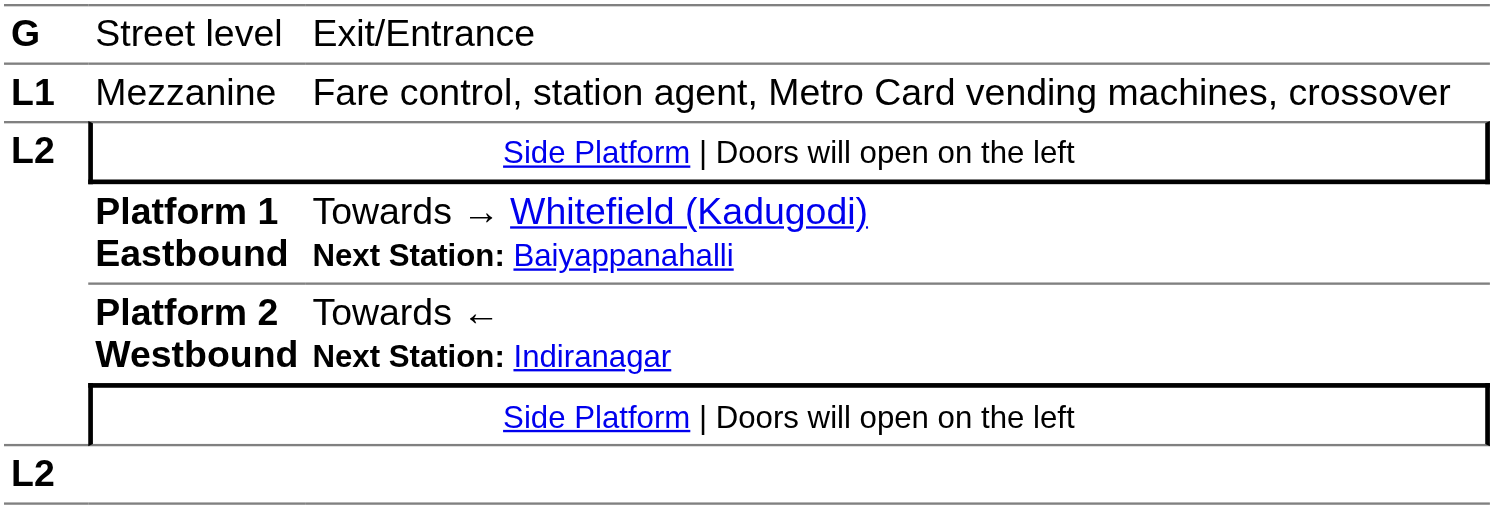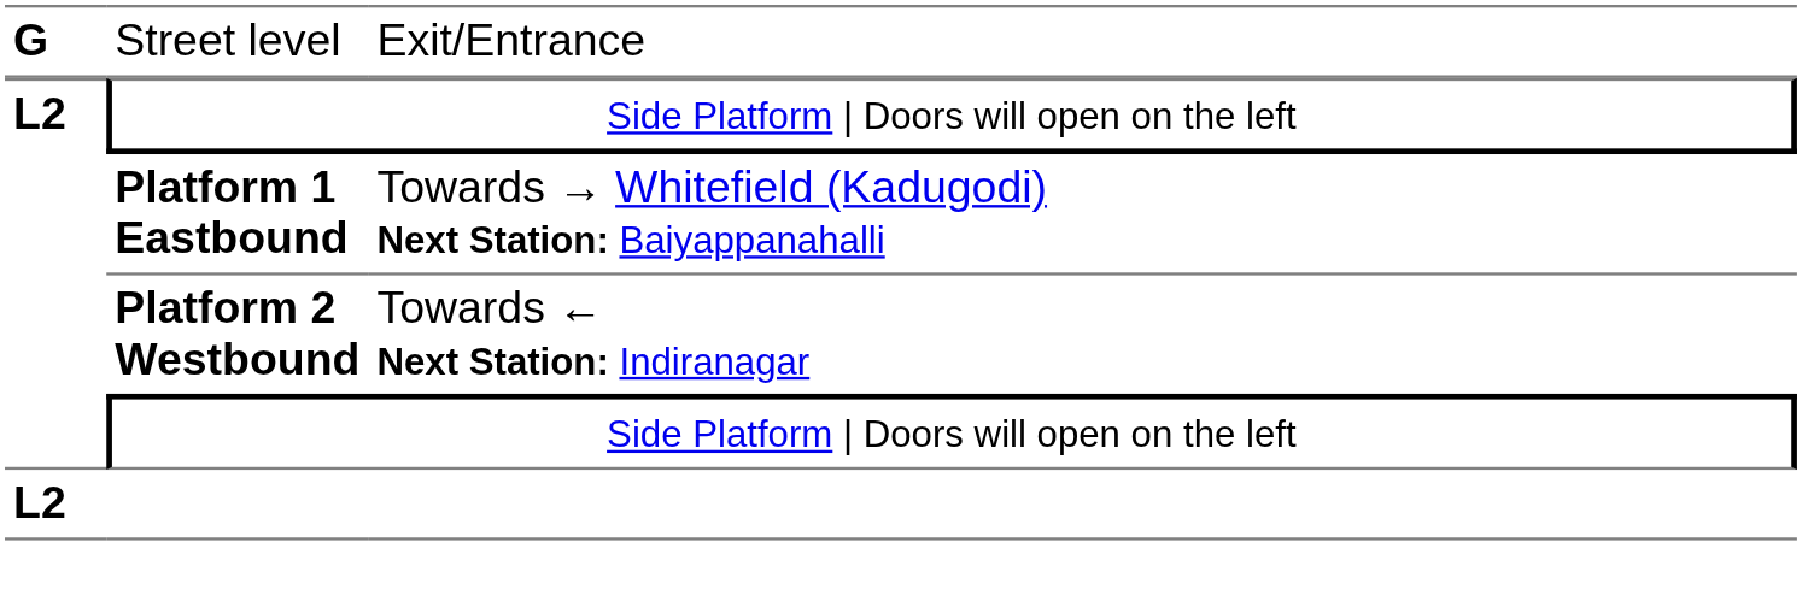- row: L1 | Mezzanine | Fare control, station agent, Metro Card vending machines, crossover
